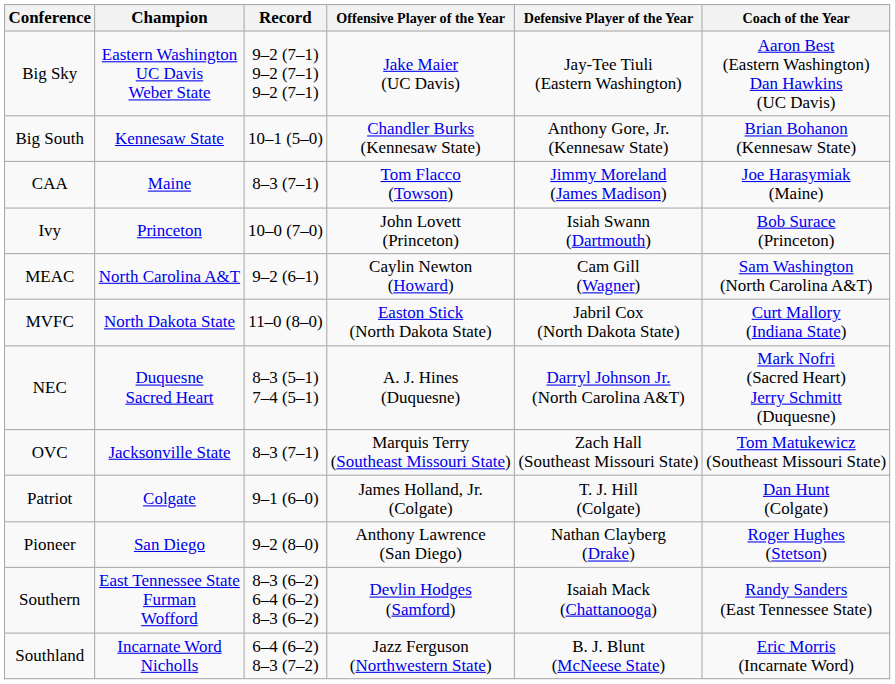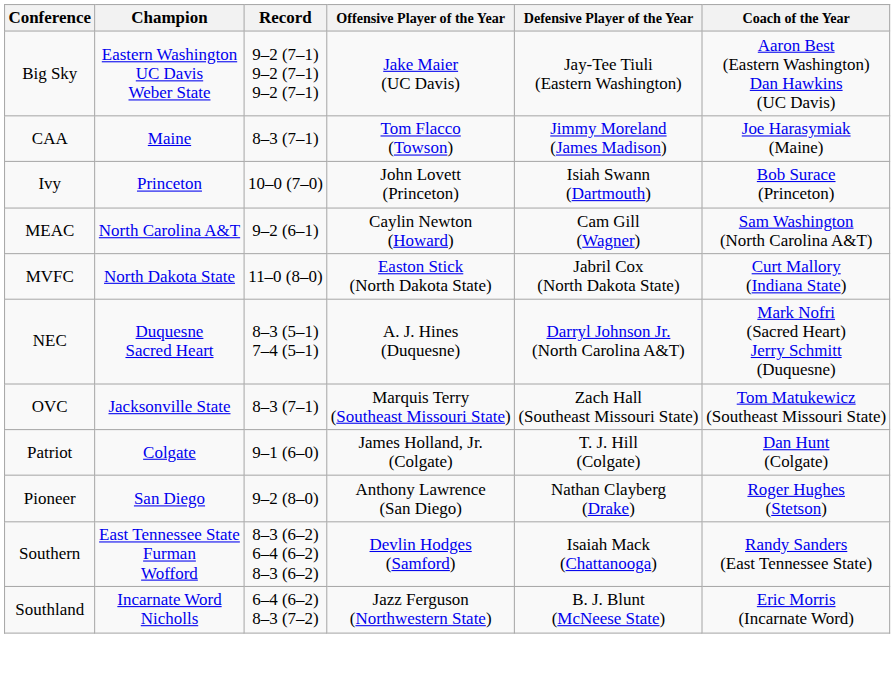- row: Big South | Kennesaw State | 10–1 (5–0) | Chandler Burks (Kennesaw State) | Anthony Gore, Jr. (Kennesaw State) | Brian Bohanon (Kennesaw State)
